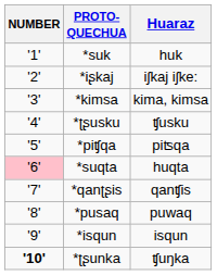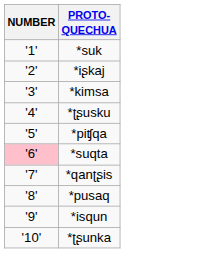- column: Huaraz | huk | iʃkaj iʃke: | kima, kimsa | ʧusku | piʦqa | huqta | qanʧis | puwaq | isqun | ʧuŋka
*ʈʂunka | NUMBER: bold -> normal
